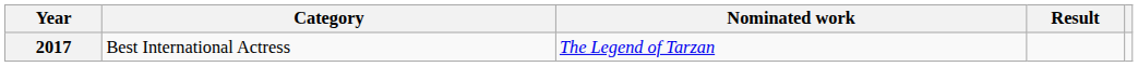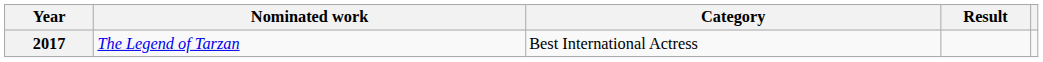columns swapped: Nominated work <-> Category
